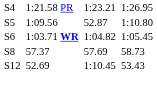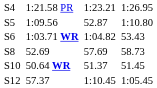S6 | column 7: 1:05.45 -> 53.43
S8 | column 3: 57.37 -> 52.69
+ row: S10 | 50.64 WR | 51.37 | 51.45
S12 | column 3: 52.69 -> 57.37
S12 | column 7: 53.43 -> 1:05.45
